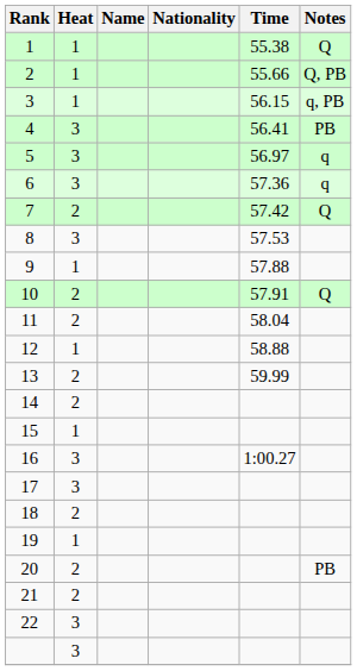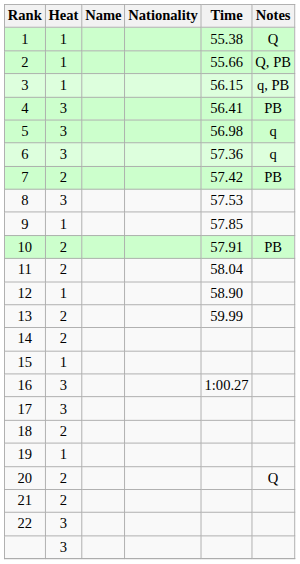5 | Time: 56.97 -> 56.98
7 | Notes: Q -> PB
9 | Time: 57.88 -> 57.85
10 | Notes: Q -> PB
12 | Time: 58.88 -> 58.90
20 | Notes: PB -> Q
